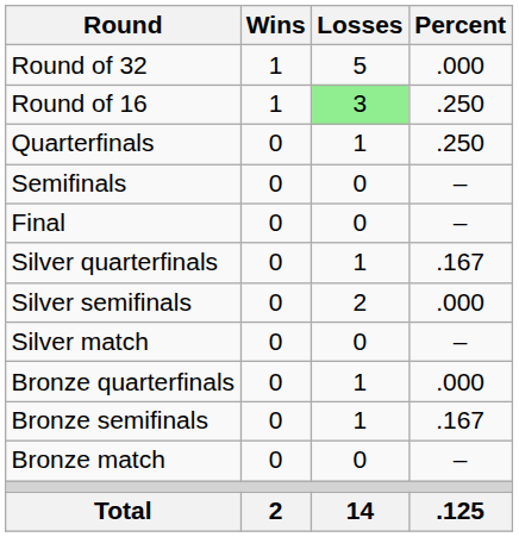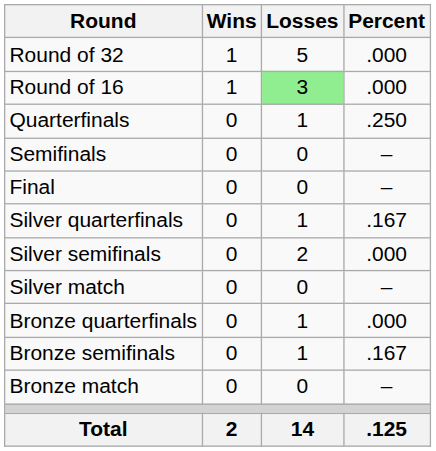Round of 16 | Percent: .250 -> .000
